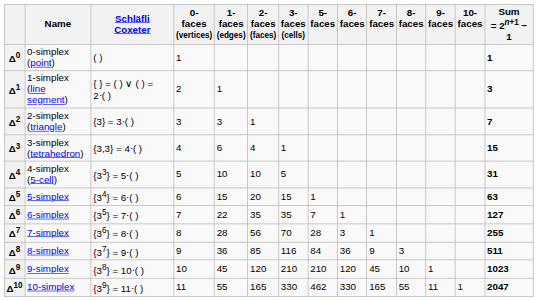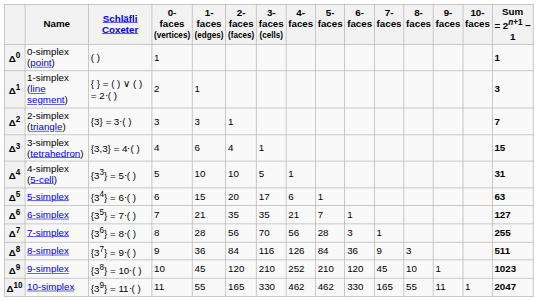+ column: 4- faces | 1 | 6 | 21 | 56 | 126 | 252 | 462
Δ5 | 3- faces (cells): 15 -> 17
Δ6 | 1- faces (edges): 22 -> 21
Δ8 | 2- faces (faces): 85 -> 84
